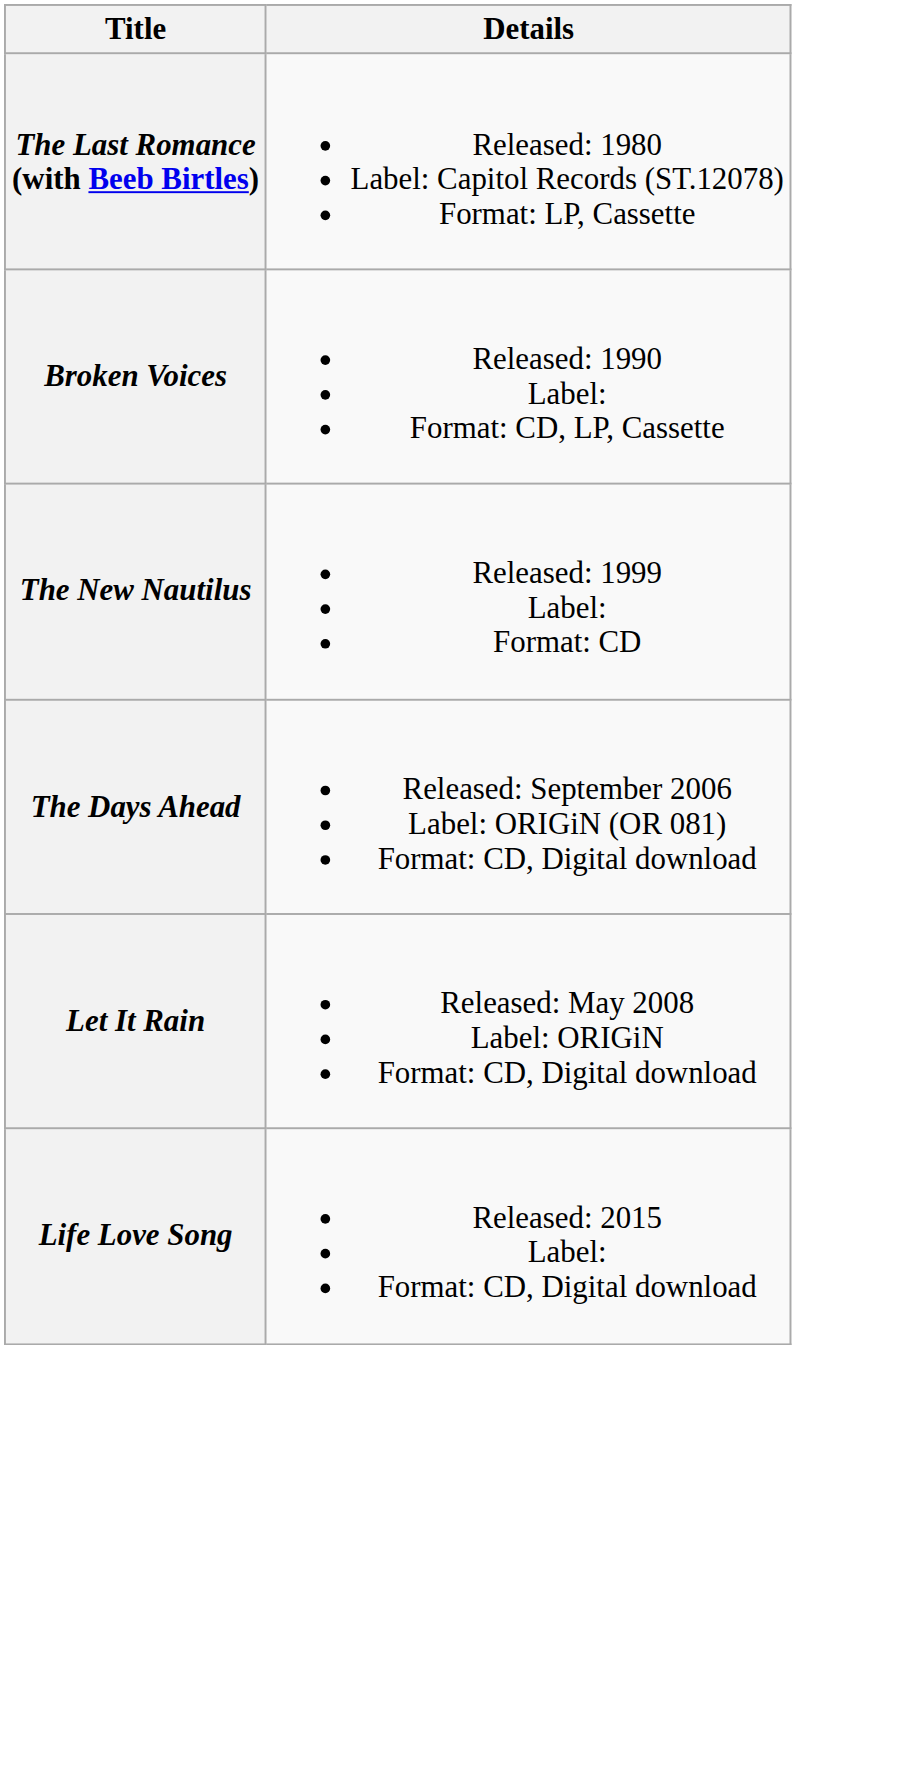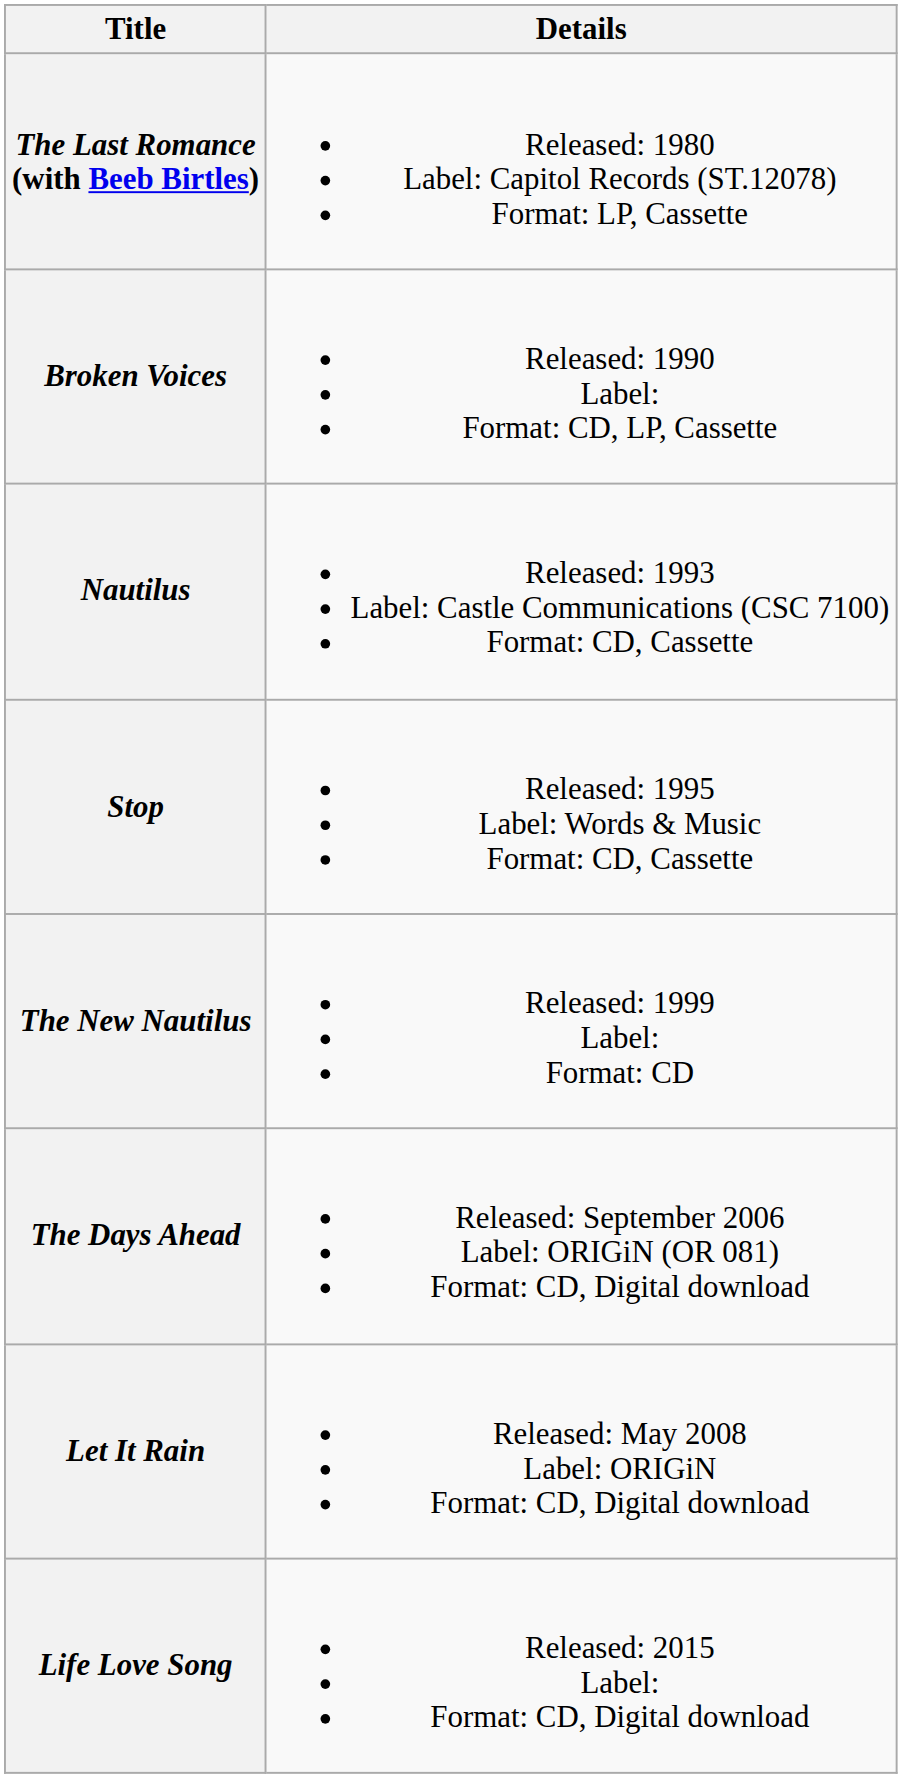+ row: Nautilus | Released: 1993 Label: Castle Communications (CSC 7100) Format: CD, Cassette
+ row: Stop | Released: 1995 Label: Words & Music Format: CD, Cassette
